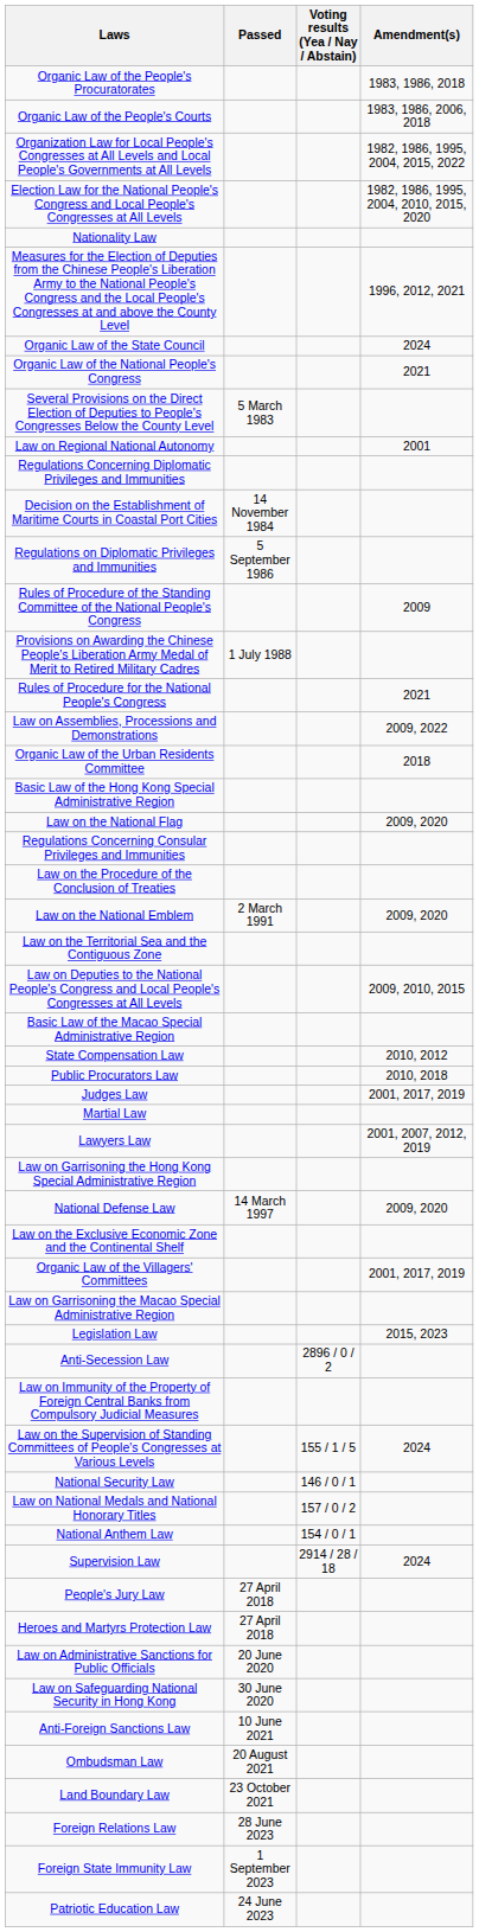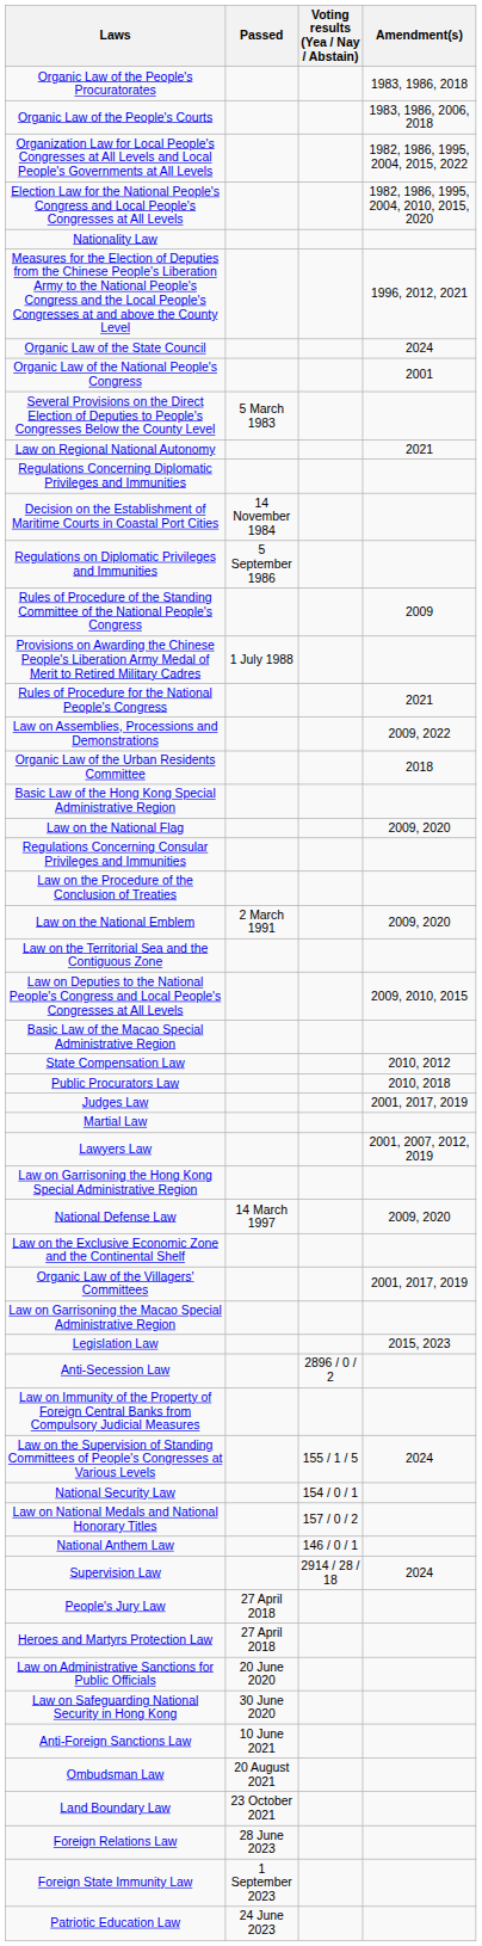Organic Law of the National People's Congress | Amendment(s): 2021 -> 2001
Law on Regional National Autonomy | Amendment(s): 2001 -> 2021
National Security Law | Voting results (Yea / Nay / Abstain): 146 / 0 / 1 -> 154 / 0 / 1
National Anthem Law | Voting results (Yea / Nay / Abstain): 154 / 0 / 1 -> 146 / 0 / 1
